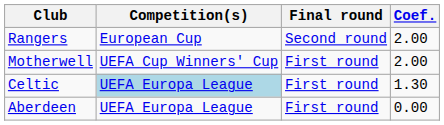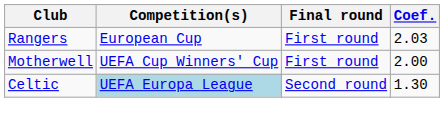Rangers | Final round: Second round -> First round
Rangers | Coef.: 2.00 -> 2.03
Celtic | Final round: First round -> Second round
- row: Aberdeen | UEFA Europa League | First round | 0.00
